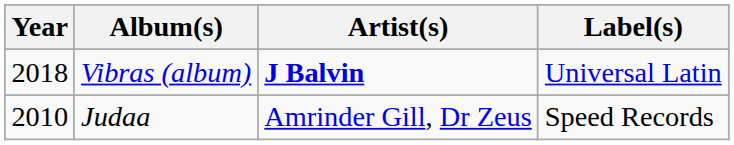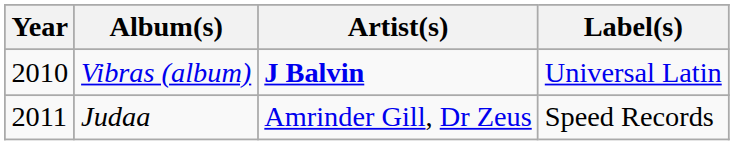Vibras (album) | Year: 2018 -> 2010
Judaa | Year: 2010 -> 2011
